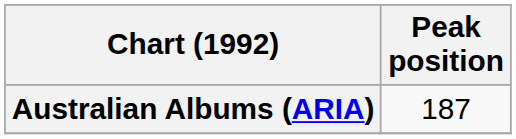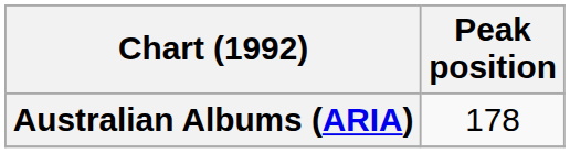Australian Albums (ARIA) | Peak position: 187 -> 178
